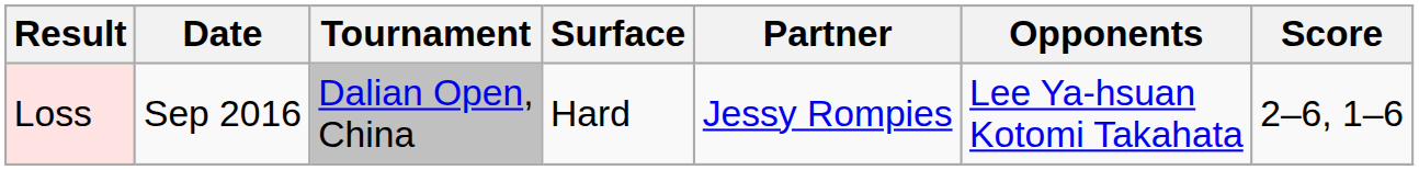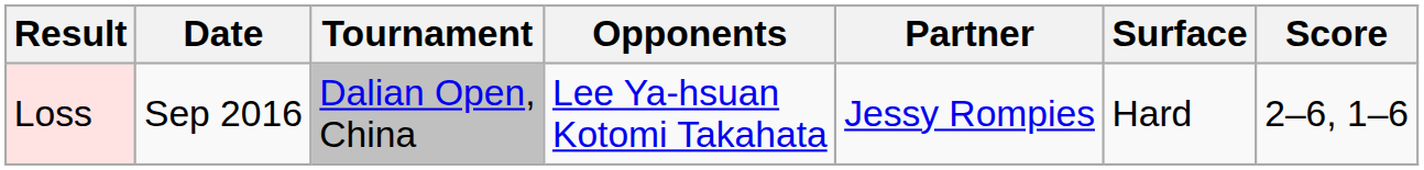columns swapped: Surface <-> Opponents
